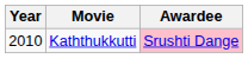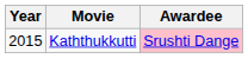Kaththukkutti | Year: 2010 -> 2015
